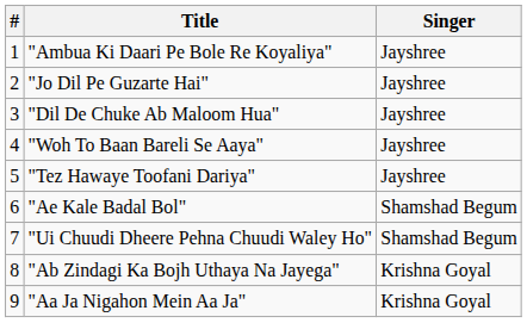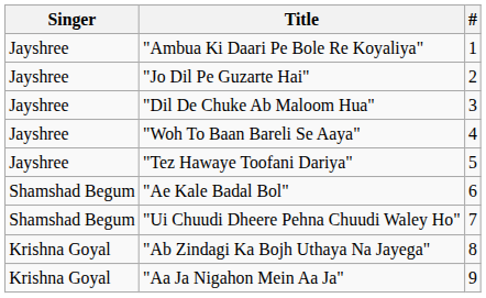columns swapped: # <-> Singer
